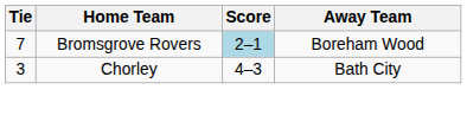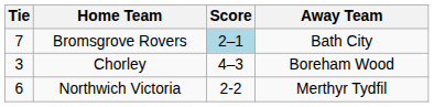Bromsgrove Rovers | Away Team: Boreham Wood -> Bath City
Chorley | Away Team: Bath City -> Boreham Wood
+ row: 6 | Northwich Victoria | 2-2 | Merthyr Tydfil
